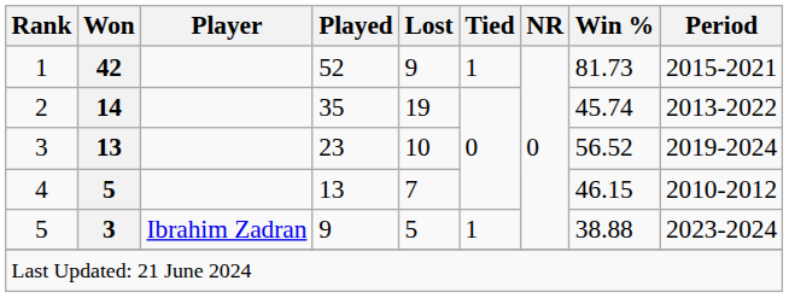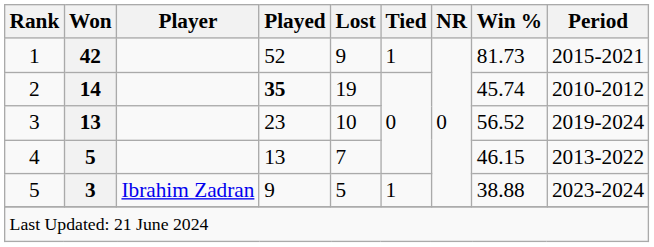2 | Played: normal -> bold
2 | Period: 2013-2022 -> 2010-2012
4 | Period: 2010-2012 -> 2013-2022
